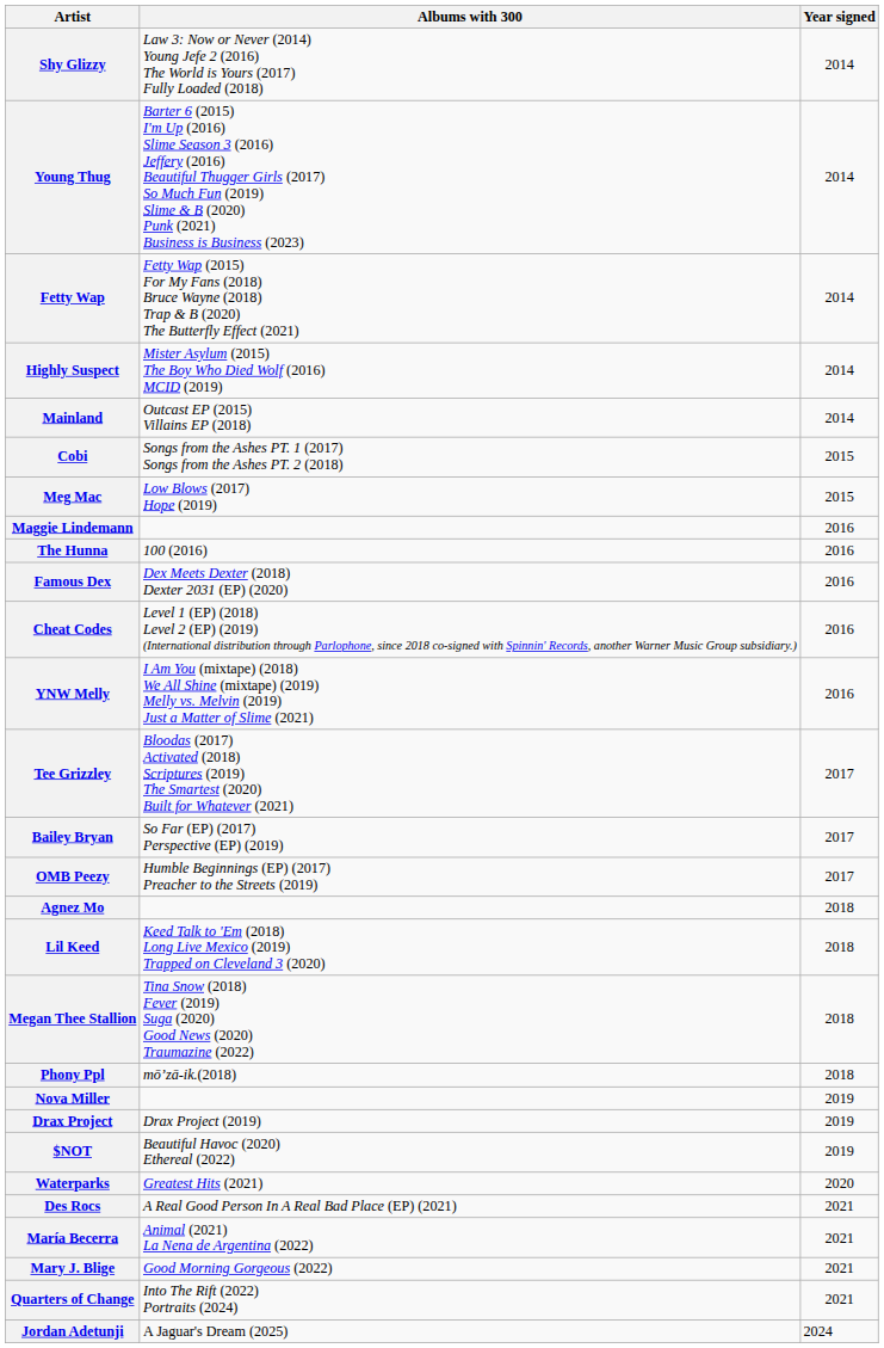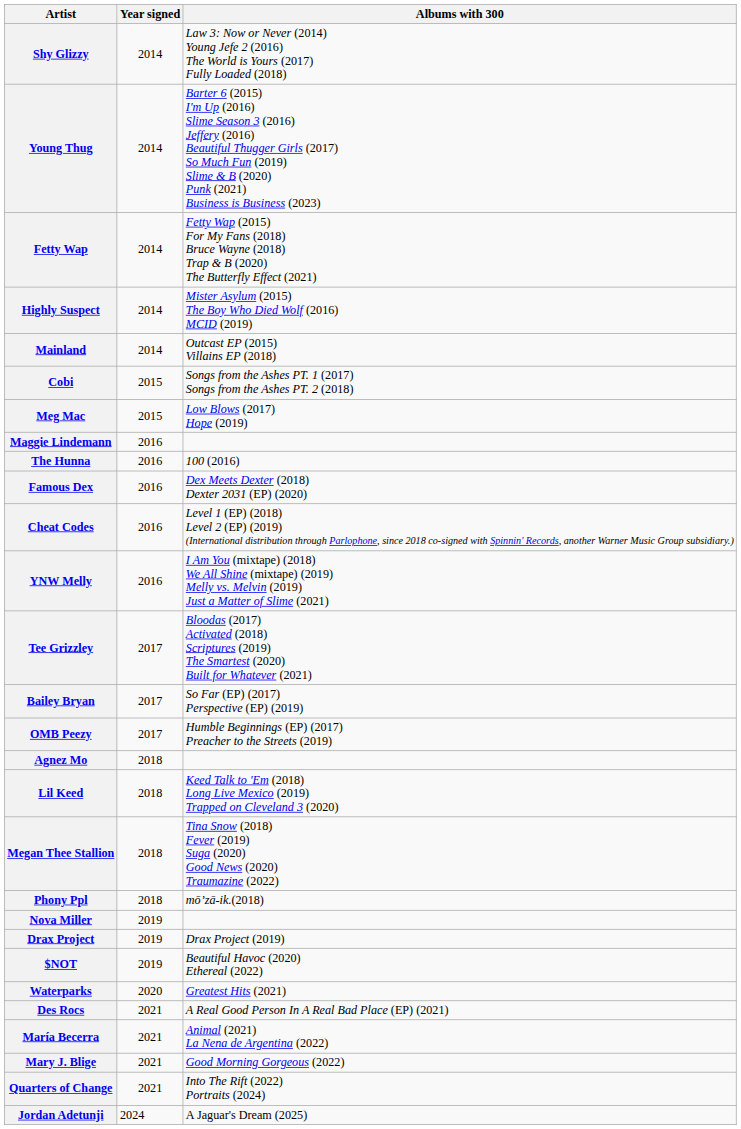columns swapped: Year signed <-> Albums with 300
